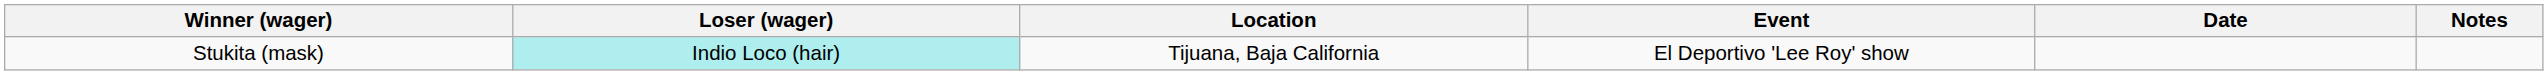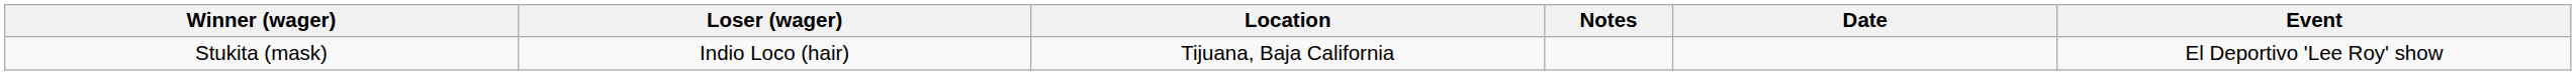columns swapped: Event <-> Notes
Stukita (mask) | Loser (wager): paleturquoise background -> no background
